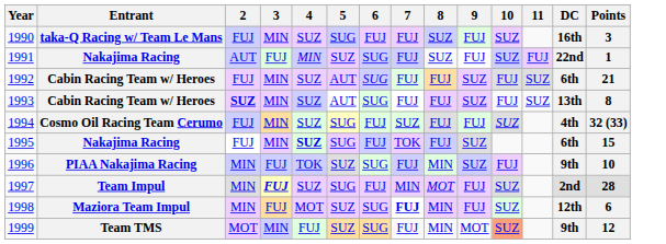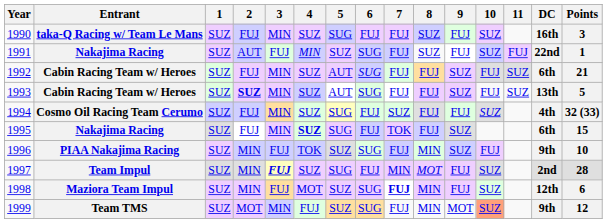+ column: 1 | SUZ | SUZ | SUZ | SUZ | SUZ | SUZ | SUZ | SUZ | SUZ | SUZ
1993 | Points: 8 -> 5
